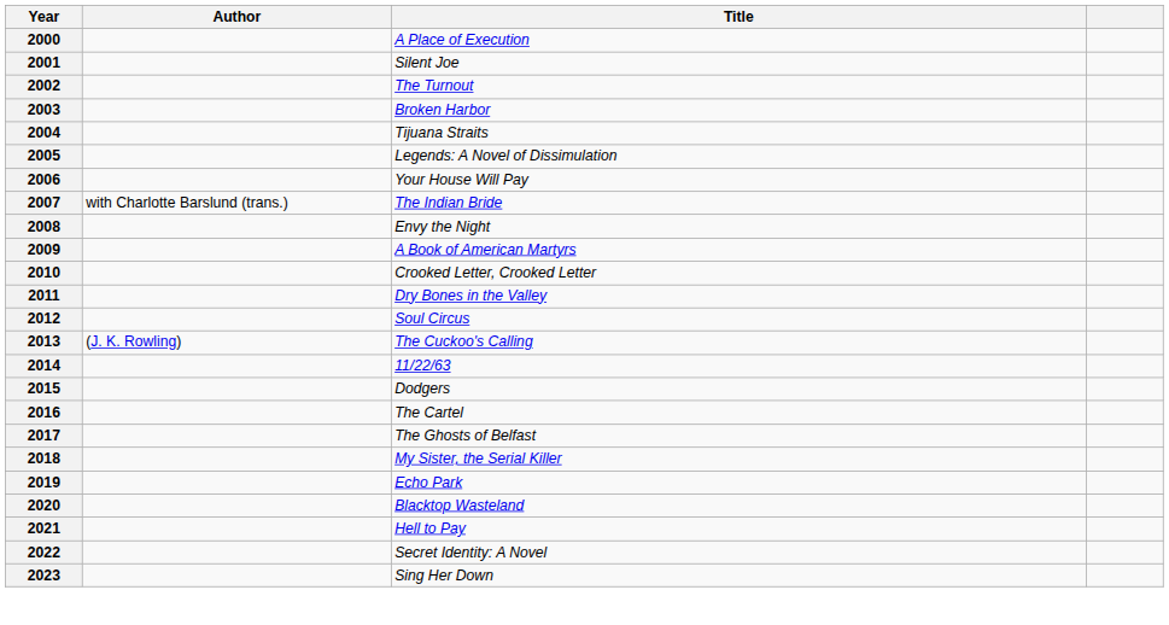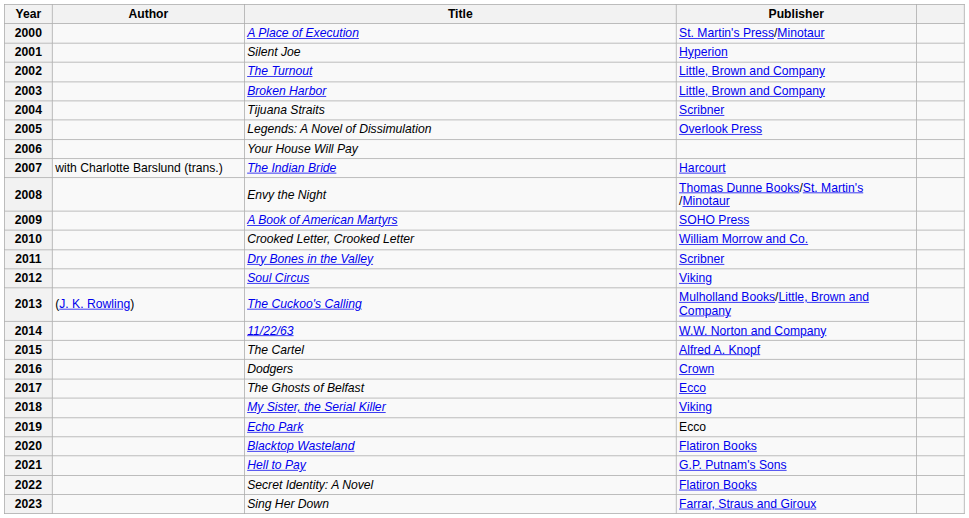+ column: Publisher | St. Martin's Press/Minotaur | Hyperion | Little, Brown and Company | Little, Brown and Company | Scribner | Overlook Press | Harcourt | Thomas Dunne Books/St. Martin's /Minotaur | SOHO Press | William Morrow and Co. | Scribner | Viking | Mulholland Books/Little, Brown and Company | W.W. Norton and Company | Alfred A. Knopf | Crown | Ecco | Viking | Ecco | Flatiron Books | G.P. Putnam's Sons | Flatiron Books | Farrar, Straus and Giroux
2015 | Title: Dodgers -> The Cartel
2016 | Title: The Cartel -> Dodgers
